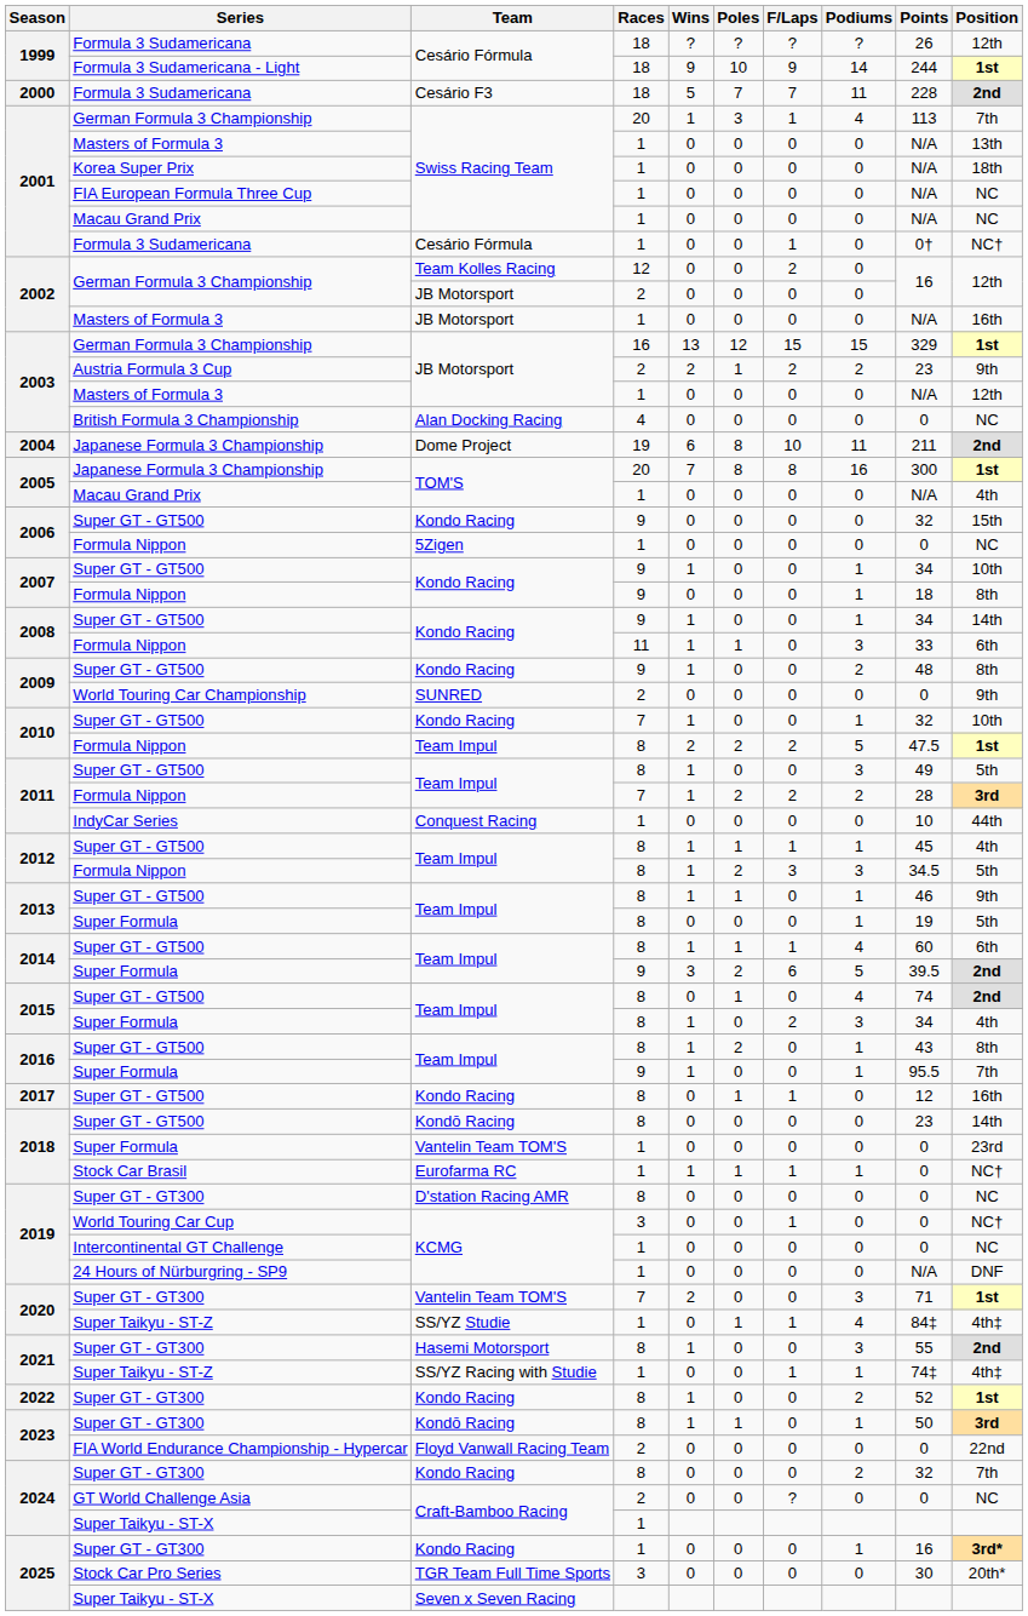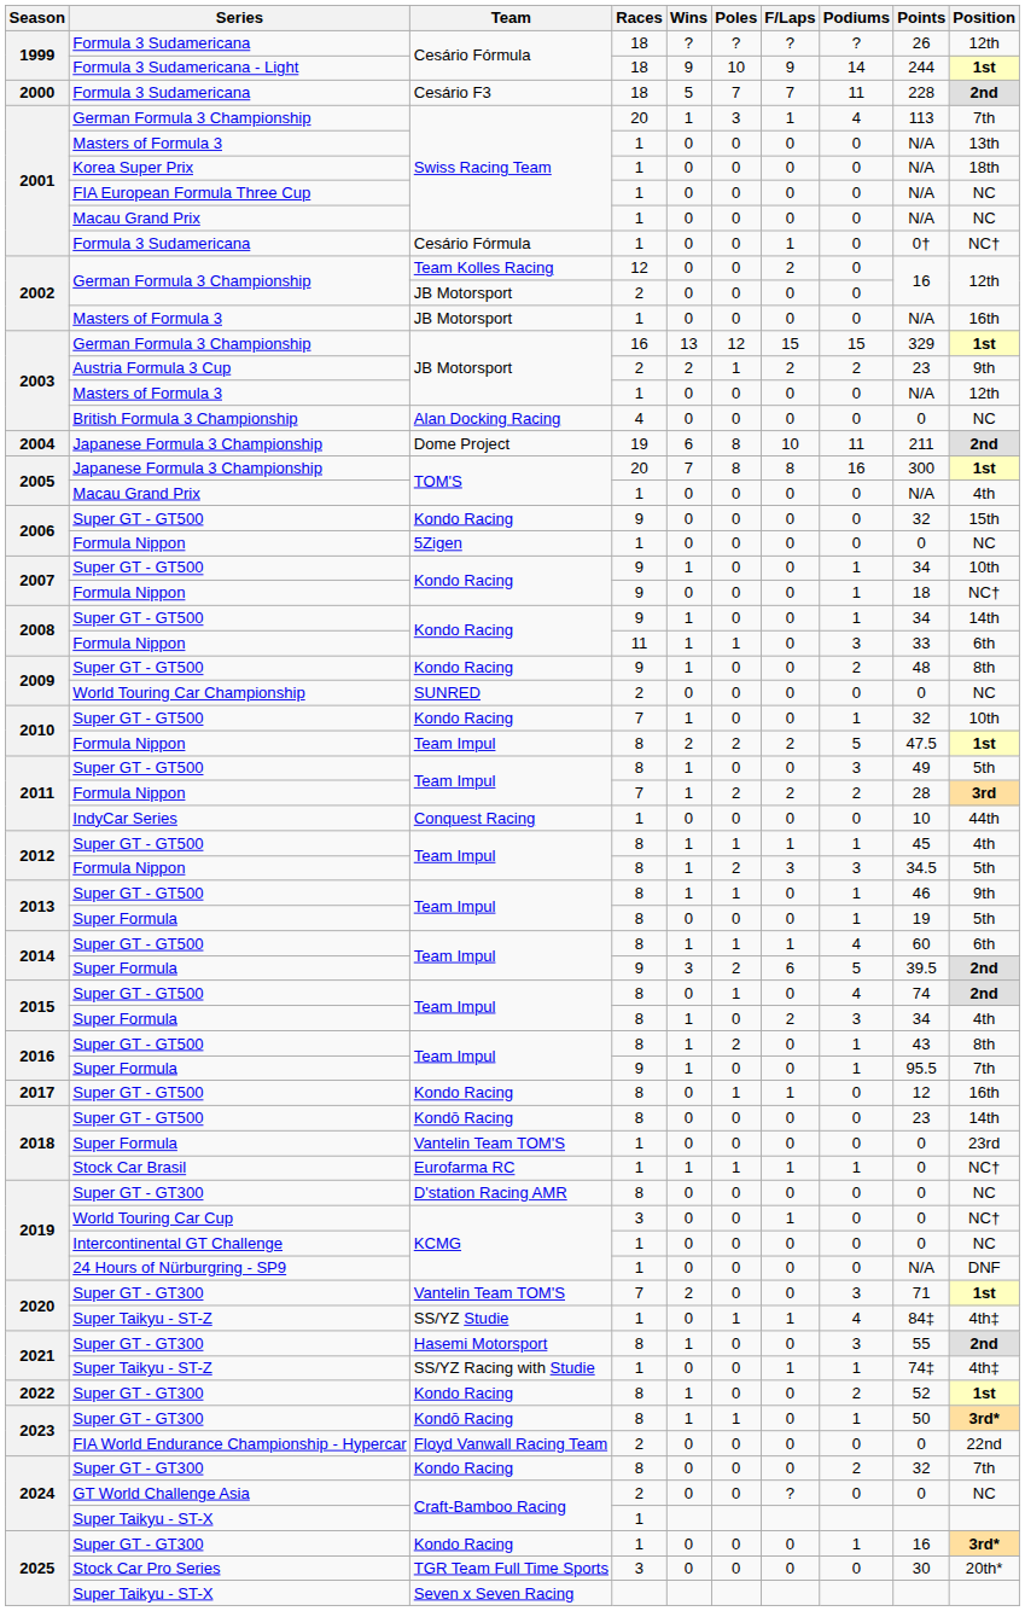2007 / Formula Nippon | Position: 8th -> NC†
2009 / World Touring Car Championship | Position: 9th -> NC
2023 / Super GT - GT300 | Position: 3rd -> 3rd*
